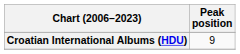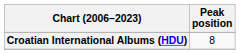Croatian International Albums (HDU) | Peak position: 9 -> 8
